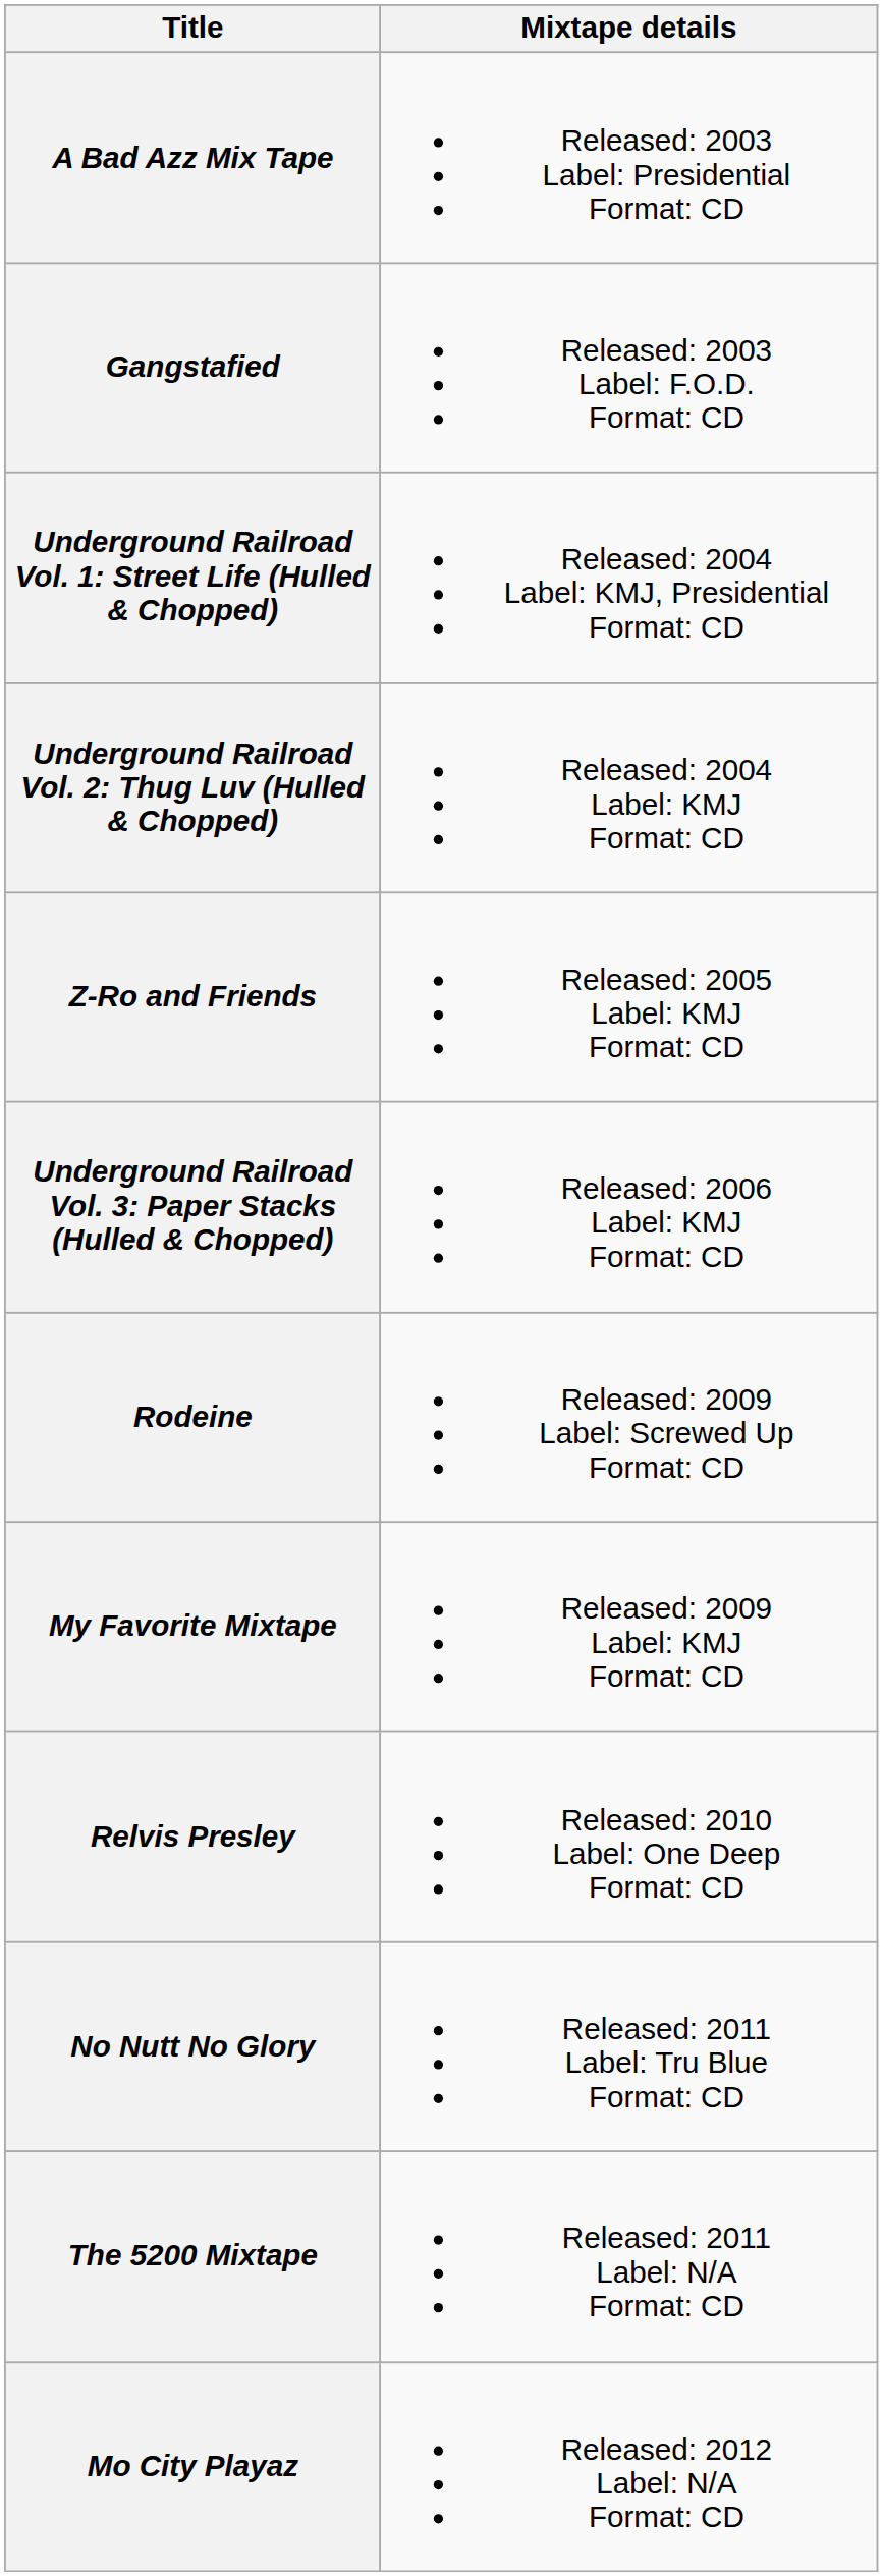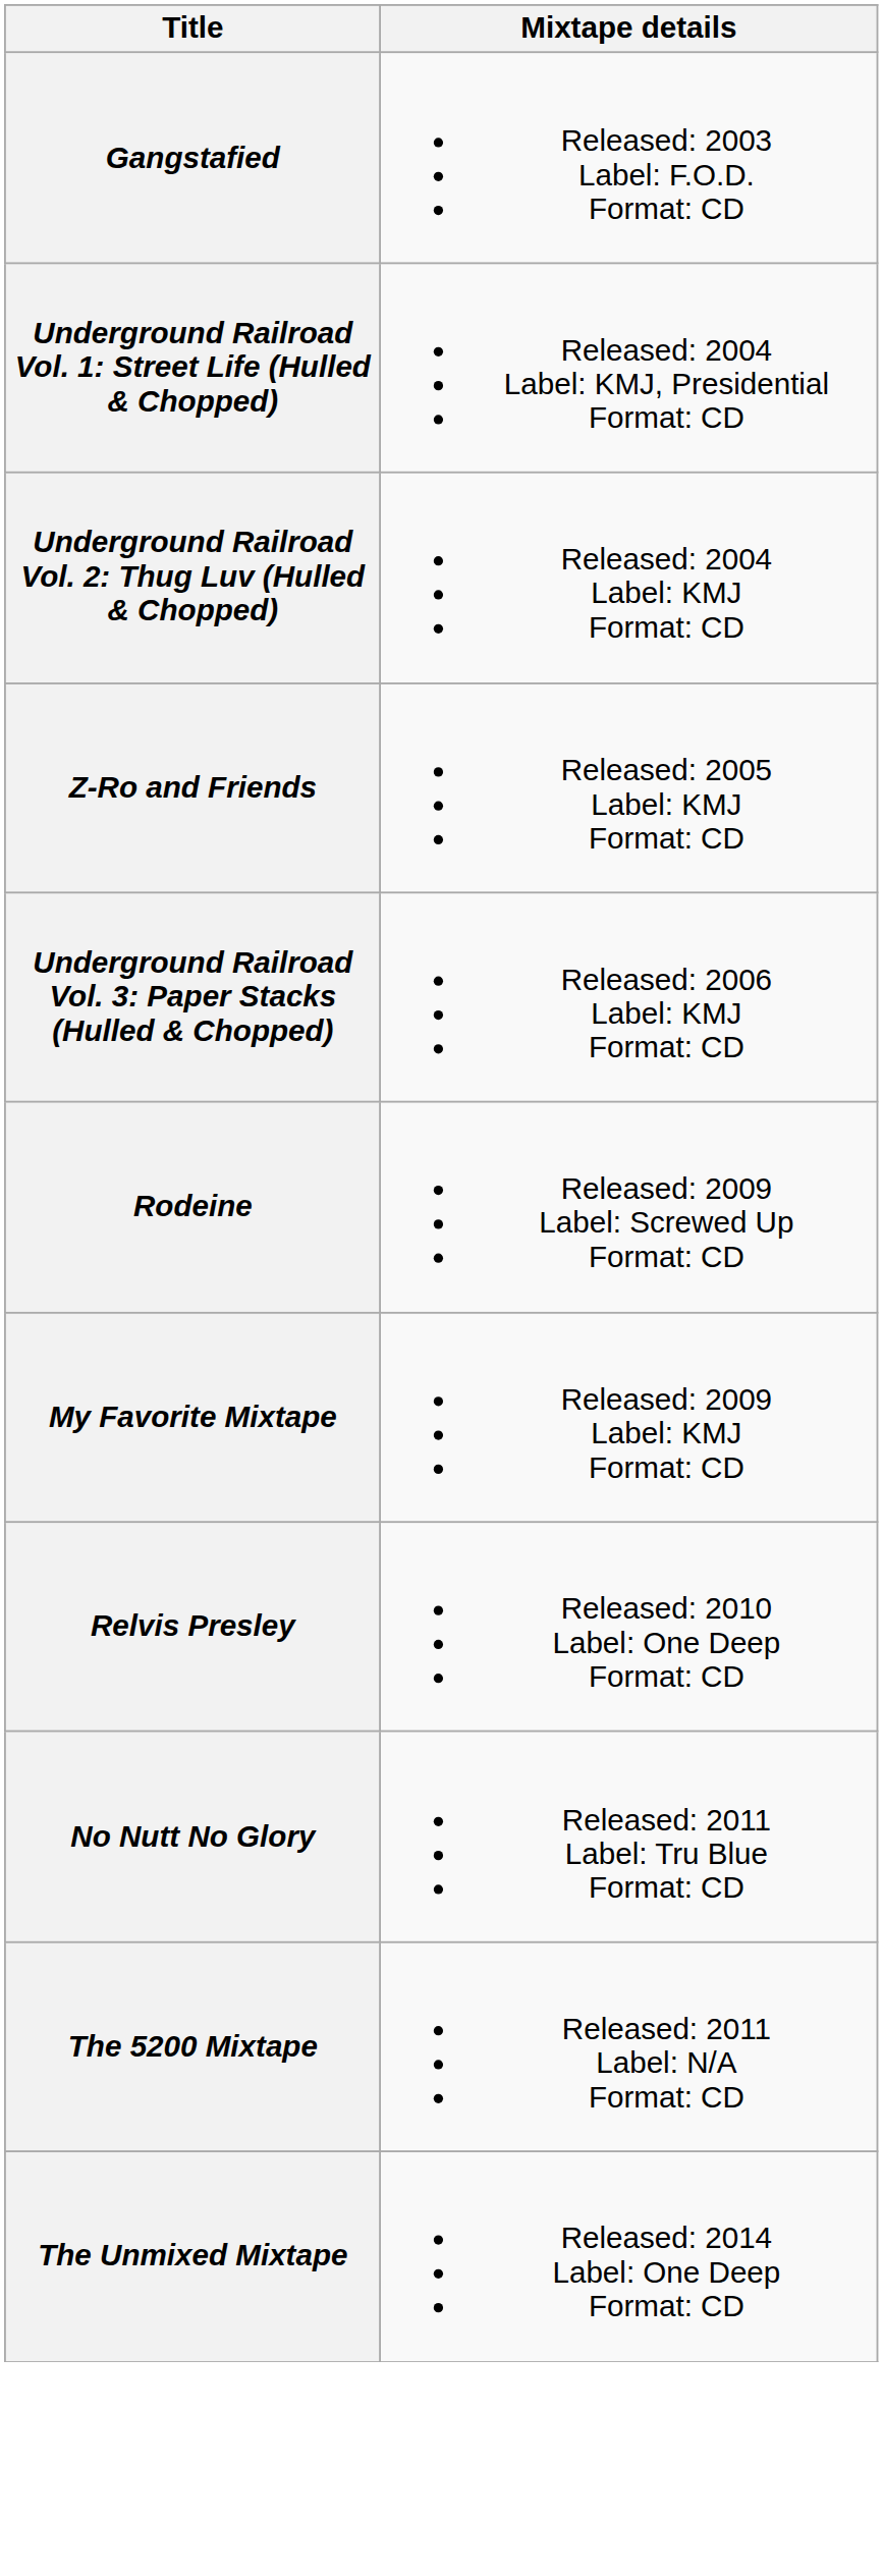- row: A Bad Azz Mix Tape | Released: 2003 Label: Presidential Format: CD
- row: Mo City Playaz | Released: 2012 Label: N/A Format: CD
+ row: The Unmixed Mixtape | Released: 2014 Label: One Deep Format: CD
